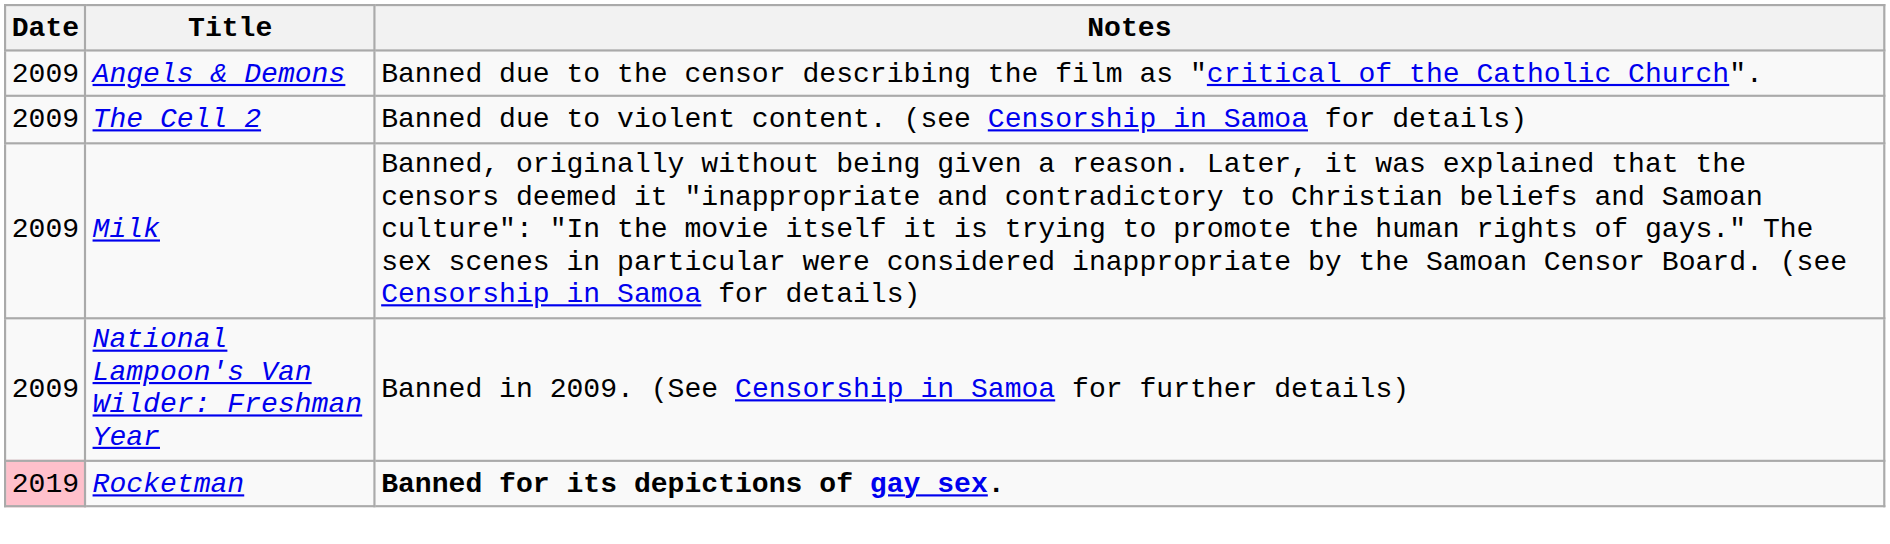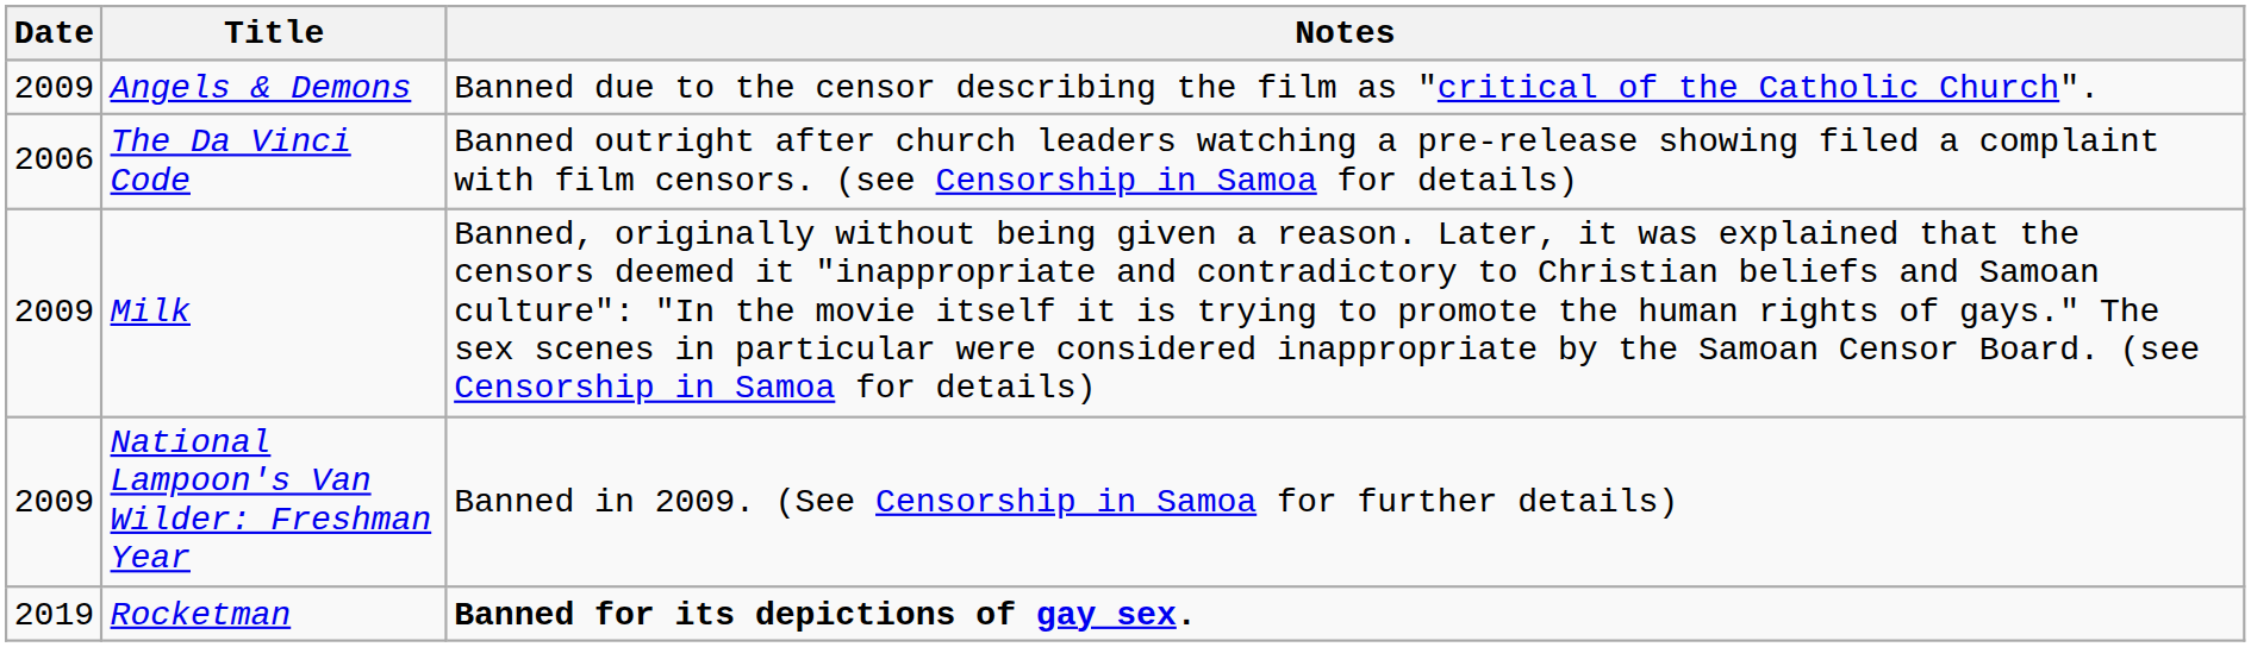+ row: 2006 | The Da Vinci Code | Banned outright after church leaders watching a pre-release showing filed a complaint with film censors. (see Censorship in Samoa for details)
- row: 2009 | The Cell 2 | Banned due to violent content. (see Censorship in Samoa for details)
Rocketman | Date: pink background -> no background
